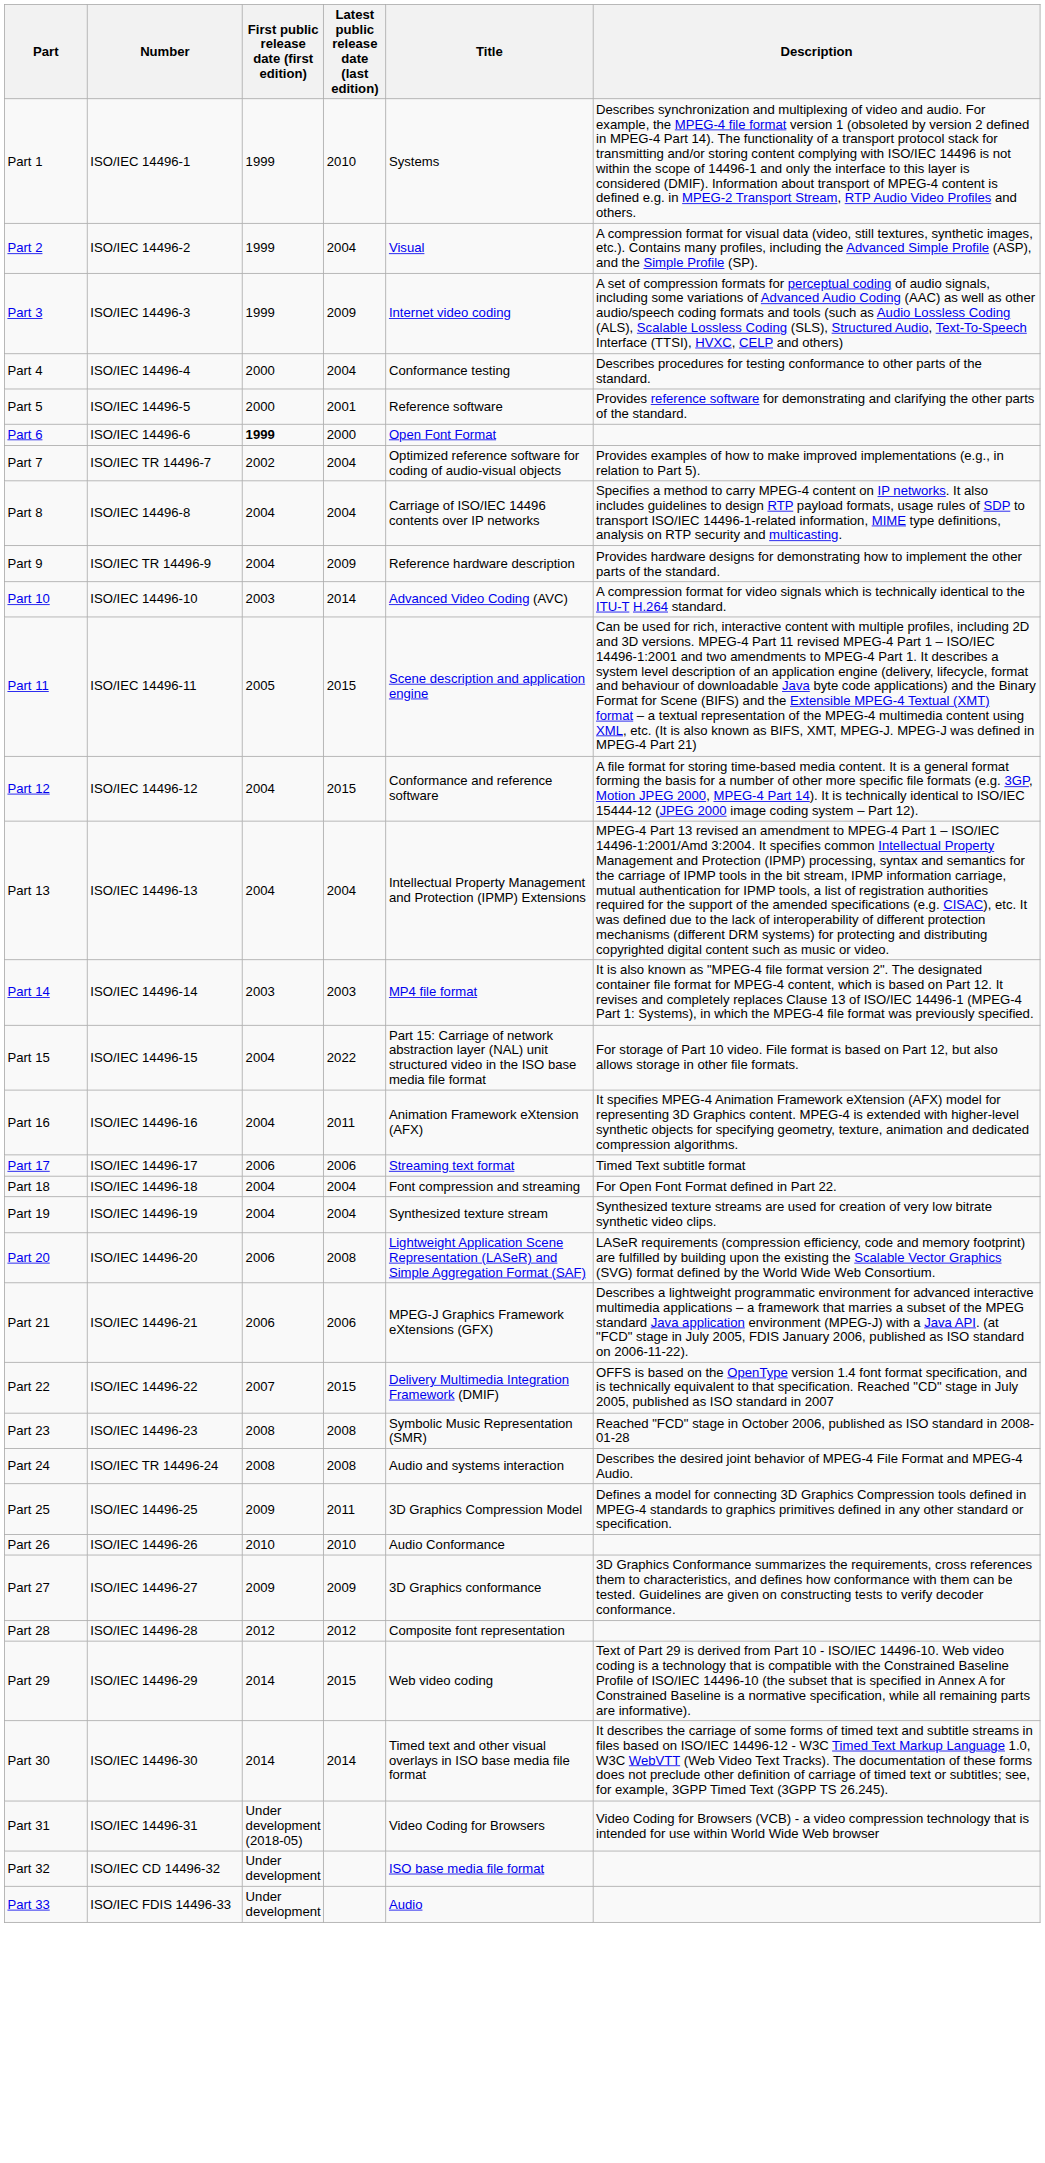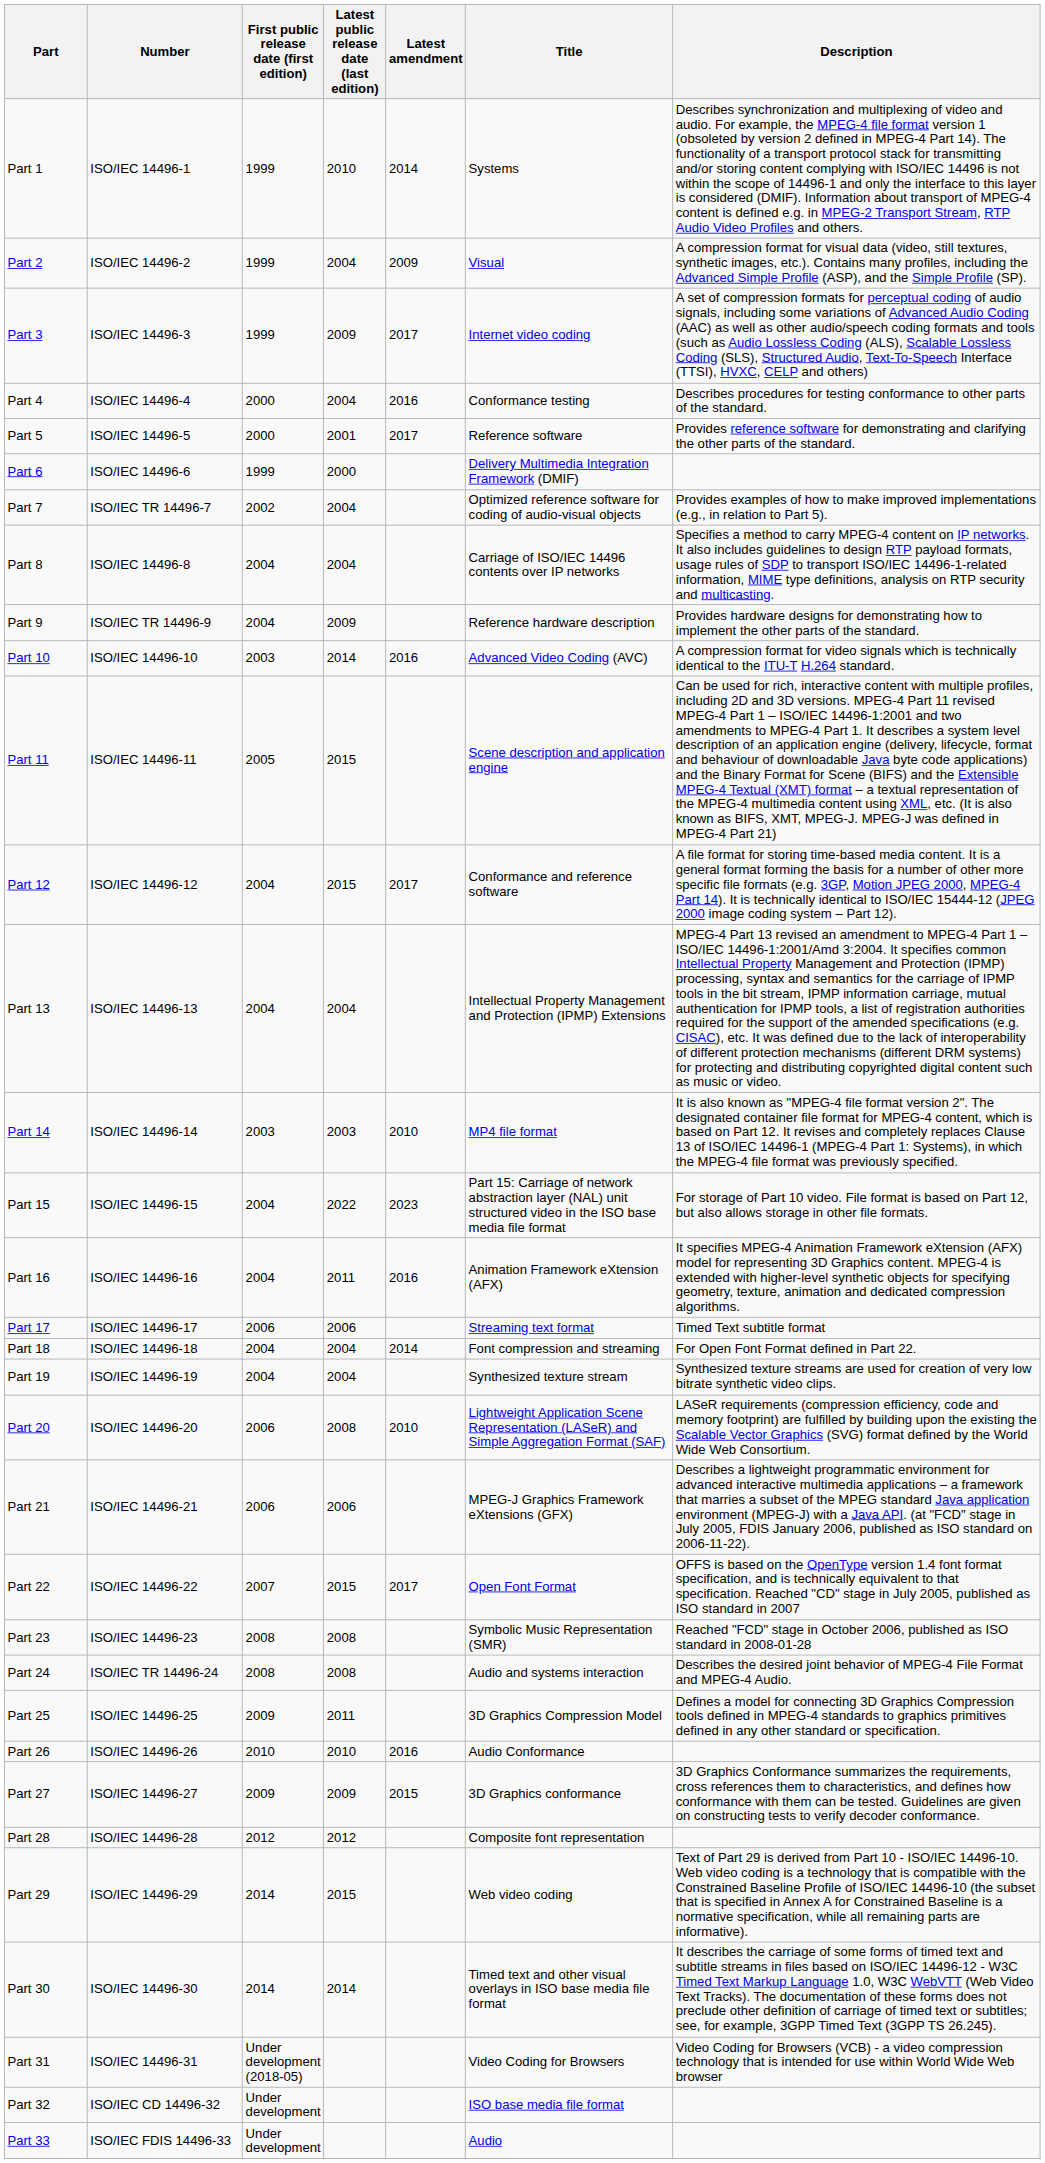+ column: Latest amendment | 2014 | 2009 | 2017 | 2016 | 2017 | 2016 | 2017 | 2010 | 2023 | 2016 | 2014 | 2010 | 2017 | 2016 | 2015
Part 6 | First public release date (first edition): bold -> normal
Part 6 | Title: Open Font Format -> Delivery Multimedia Integration Framework (DMIF)
Part 22 | Title: Delivery Multimedia Integration Framework (DMIF) -> Open Font Format
